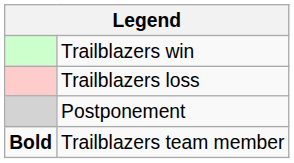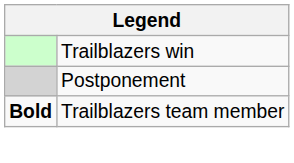- row: Trailblazers loss
